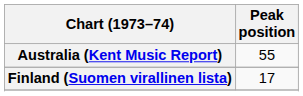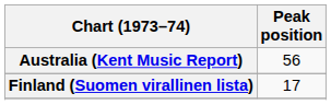Australia (Kent Music Report) | Peak position: 55 -> 56
